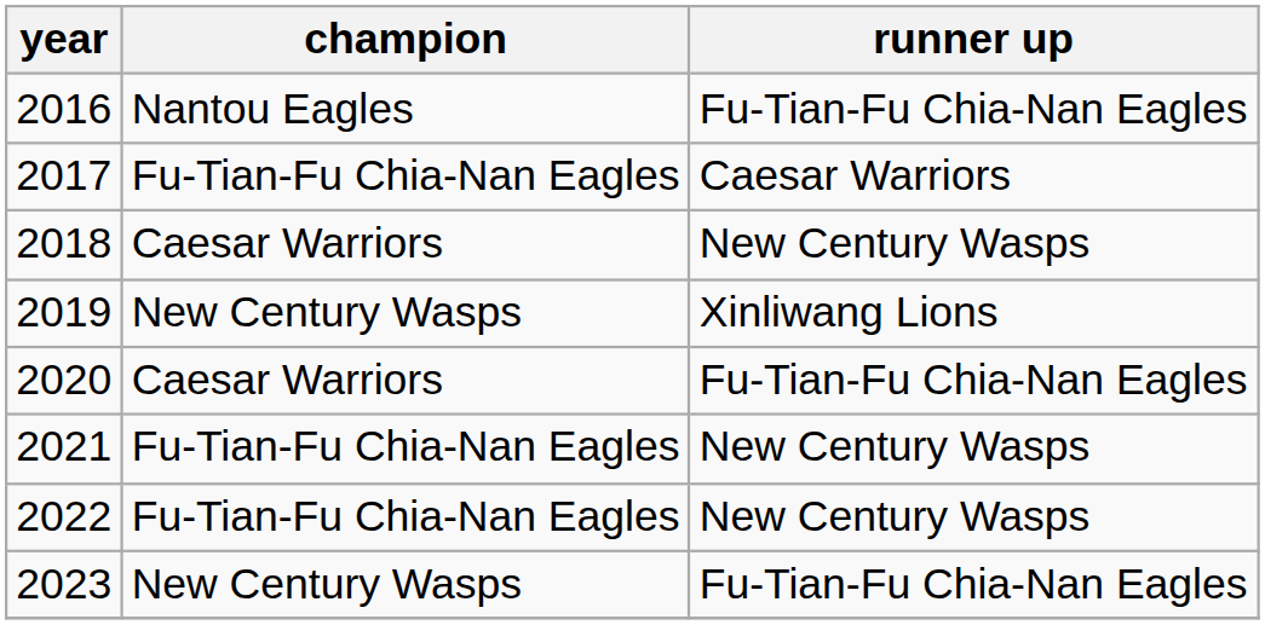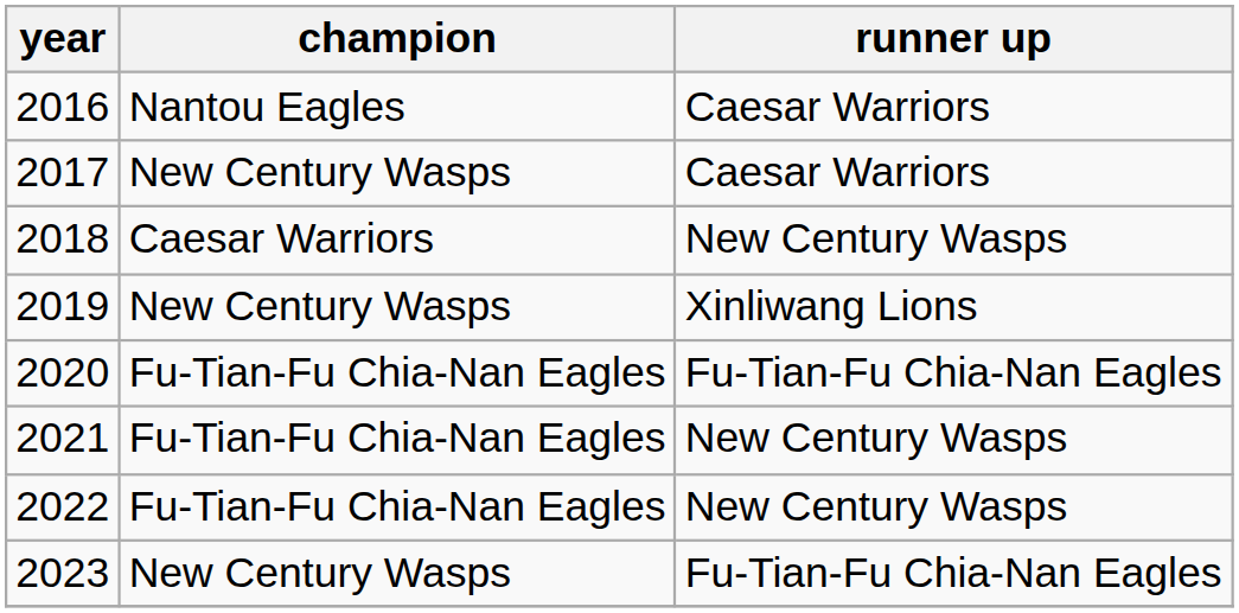2016 | runner up: Fu-Tian-Fu Chia-Nan Eagles -> Caesar Warriors
2017 | champion: Fu-Tian-Fu Chia-Nan Eagles -> New Century Wasps
2020 | champion: Caesar Warriors -> Fu-Tian-Fu Chia-Nan Eagles
